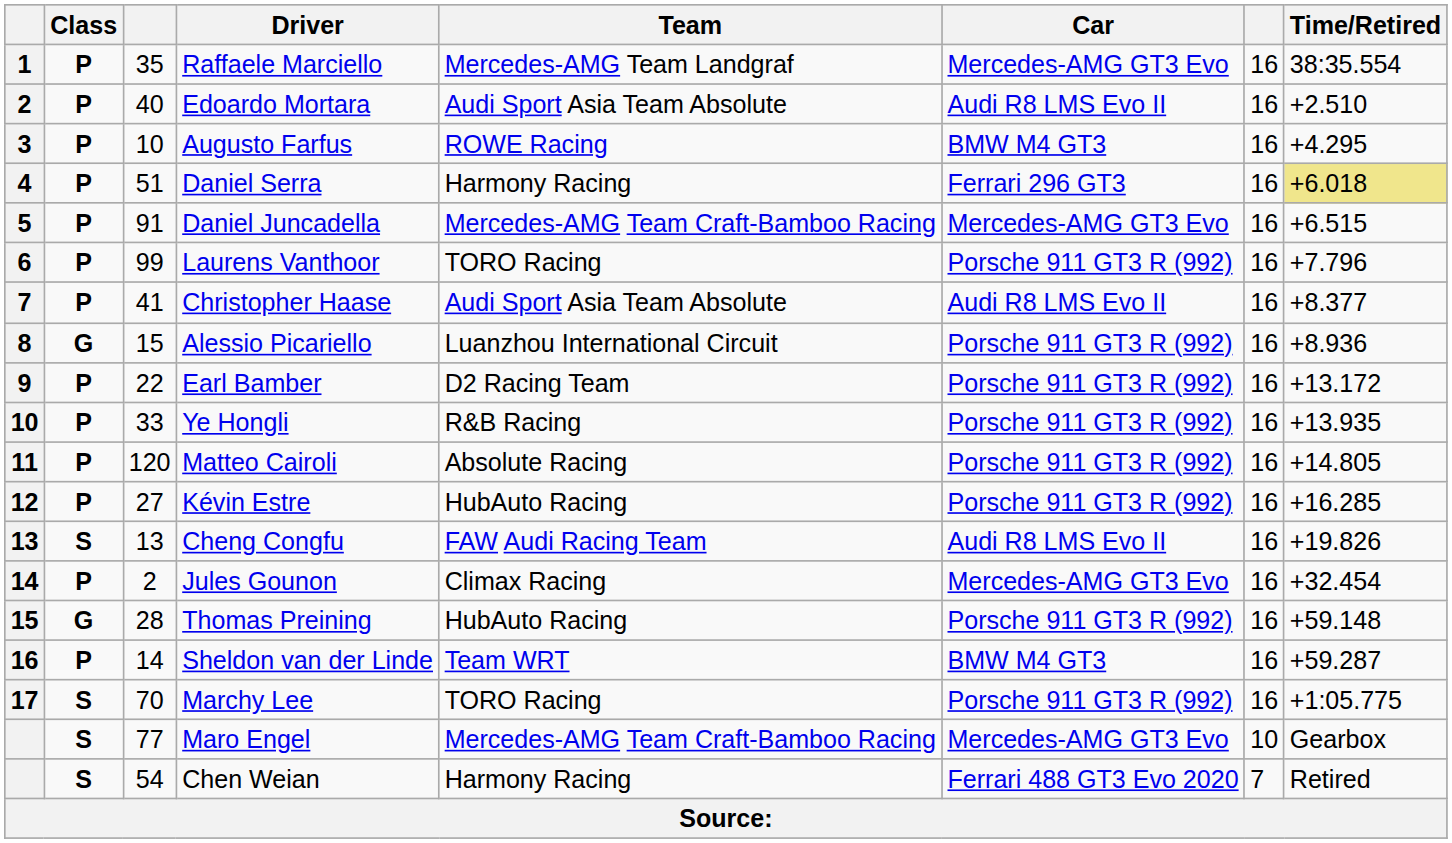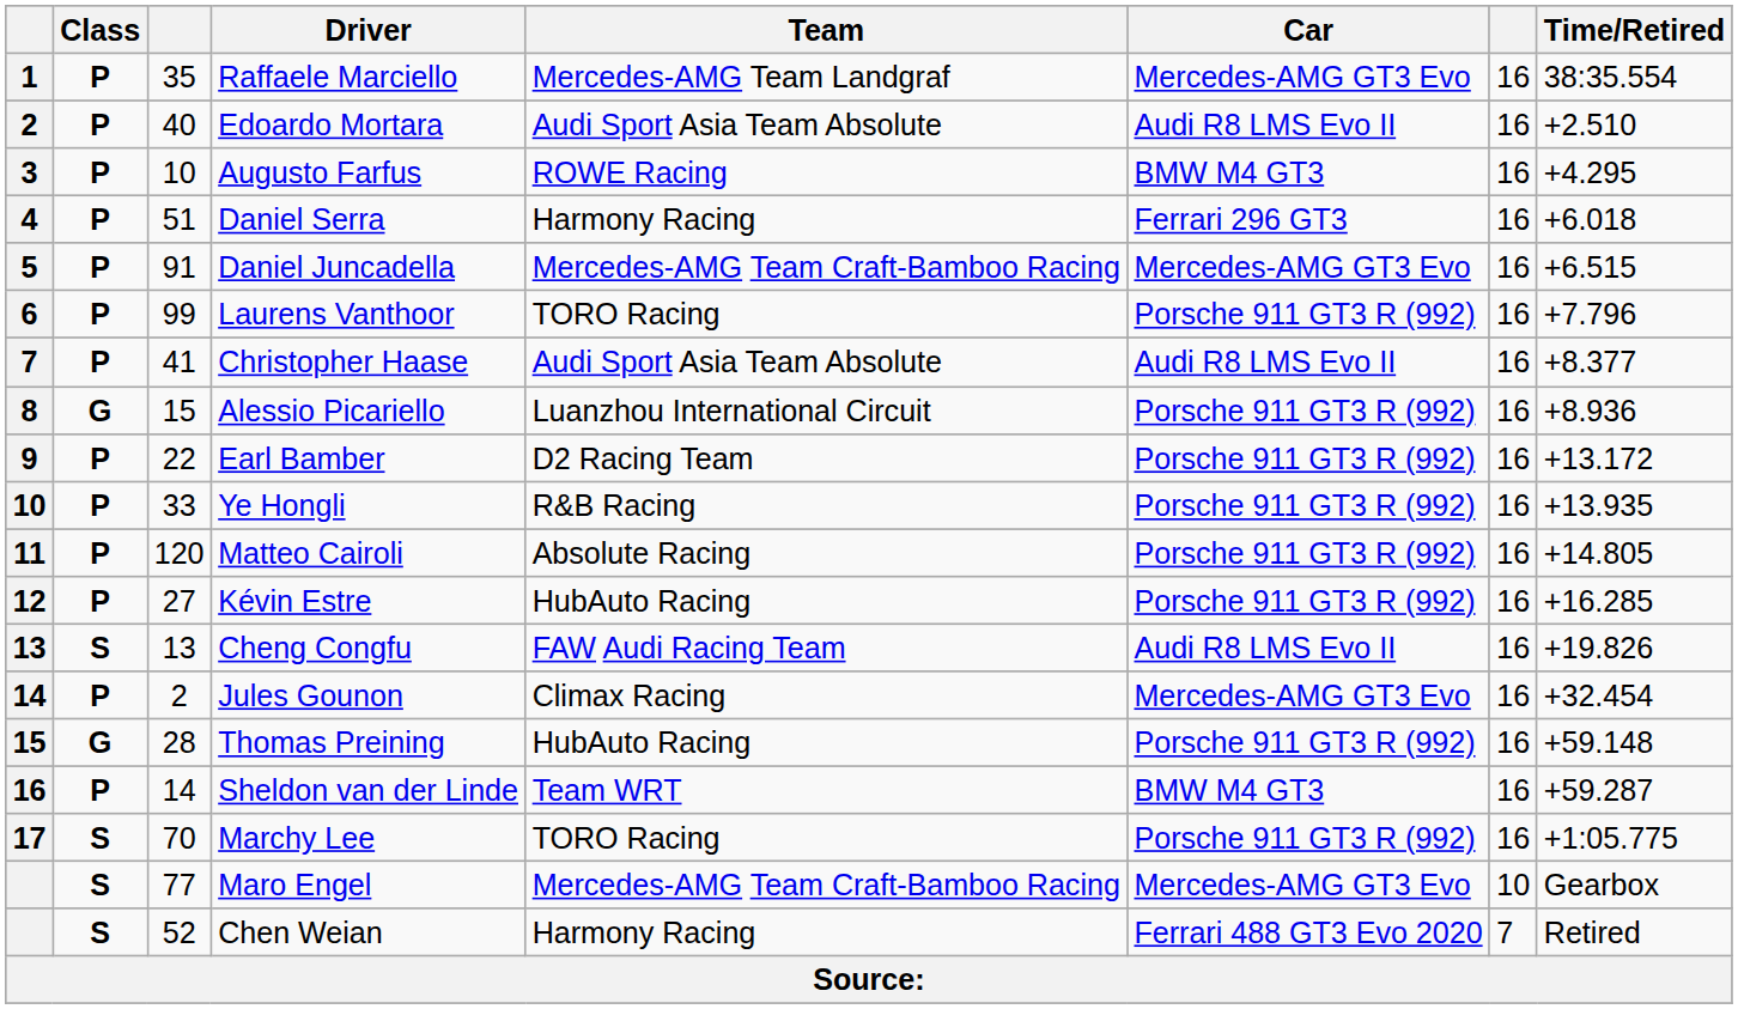Daniel Serra | Time/Retired: khaki background -> no background
Chen Weian | column 3: 54 -> 52
